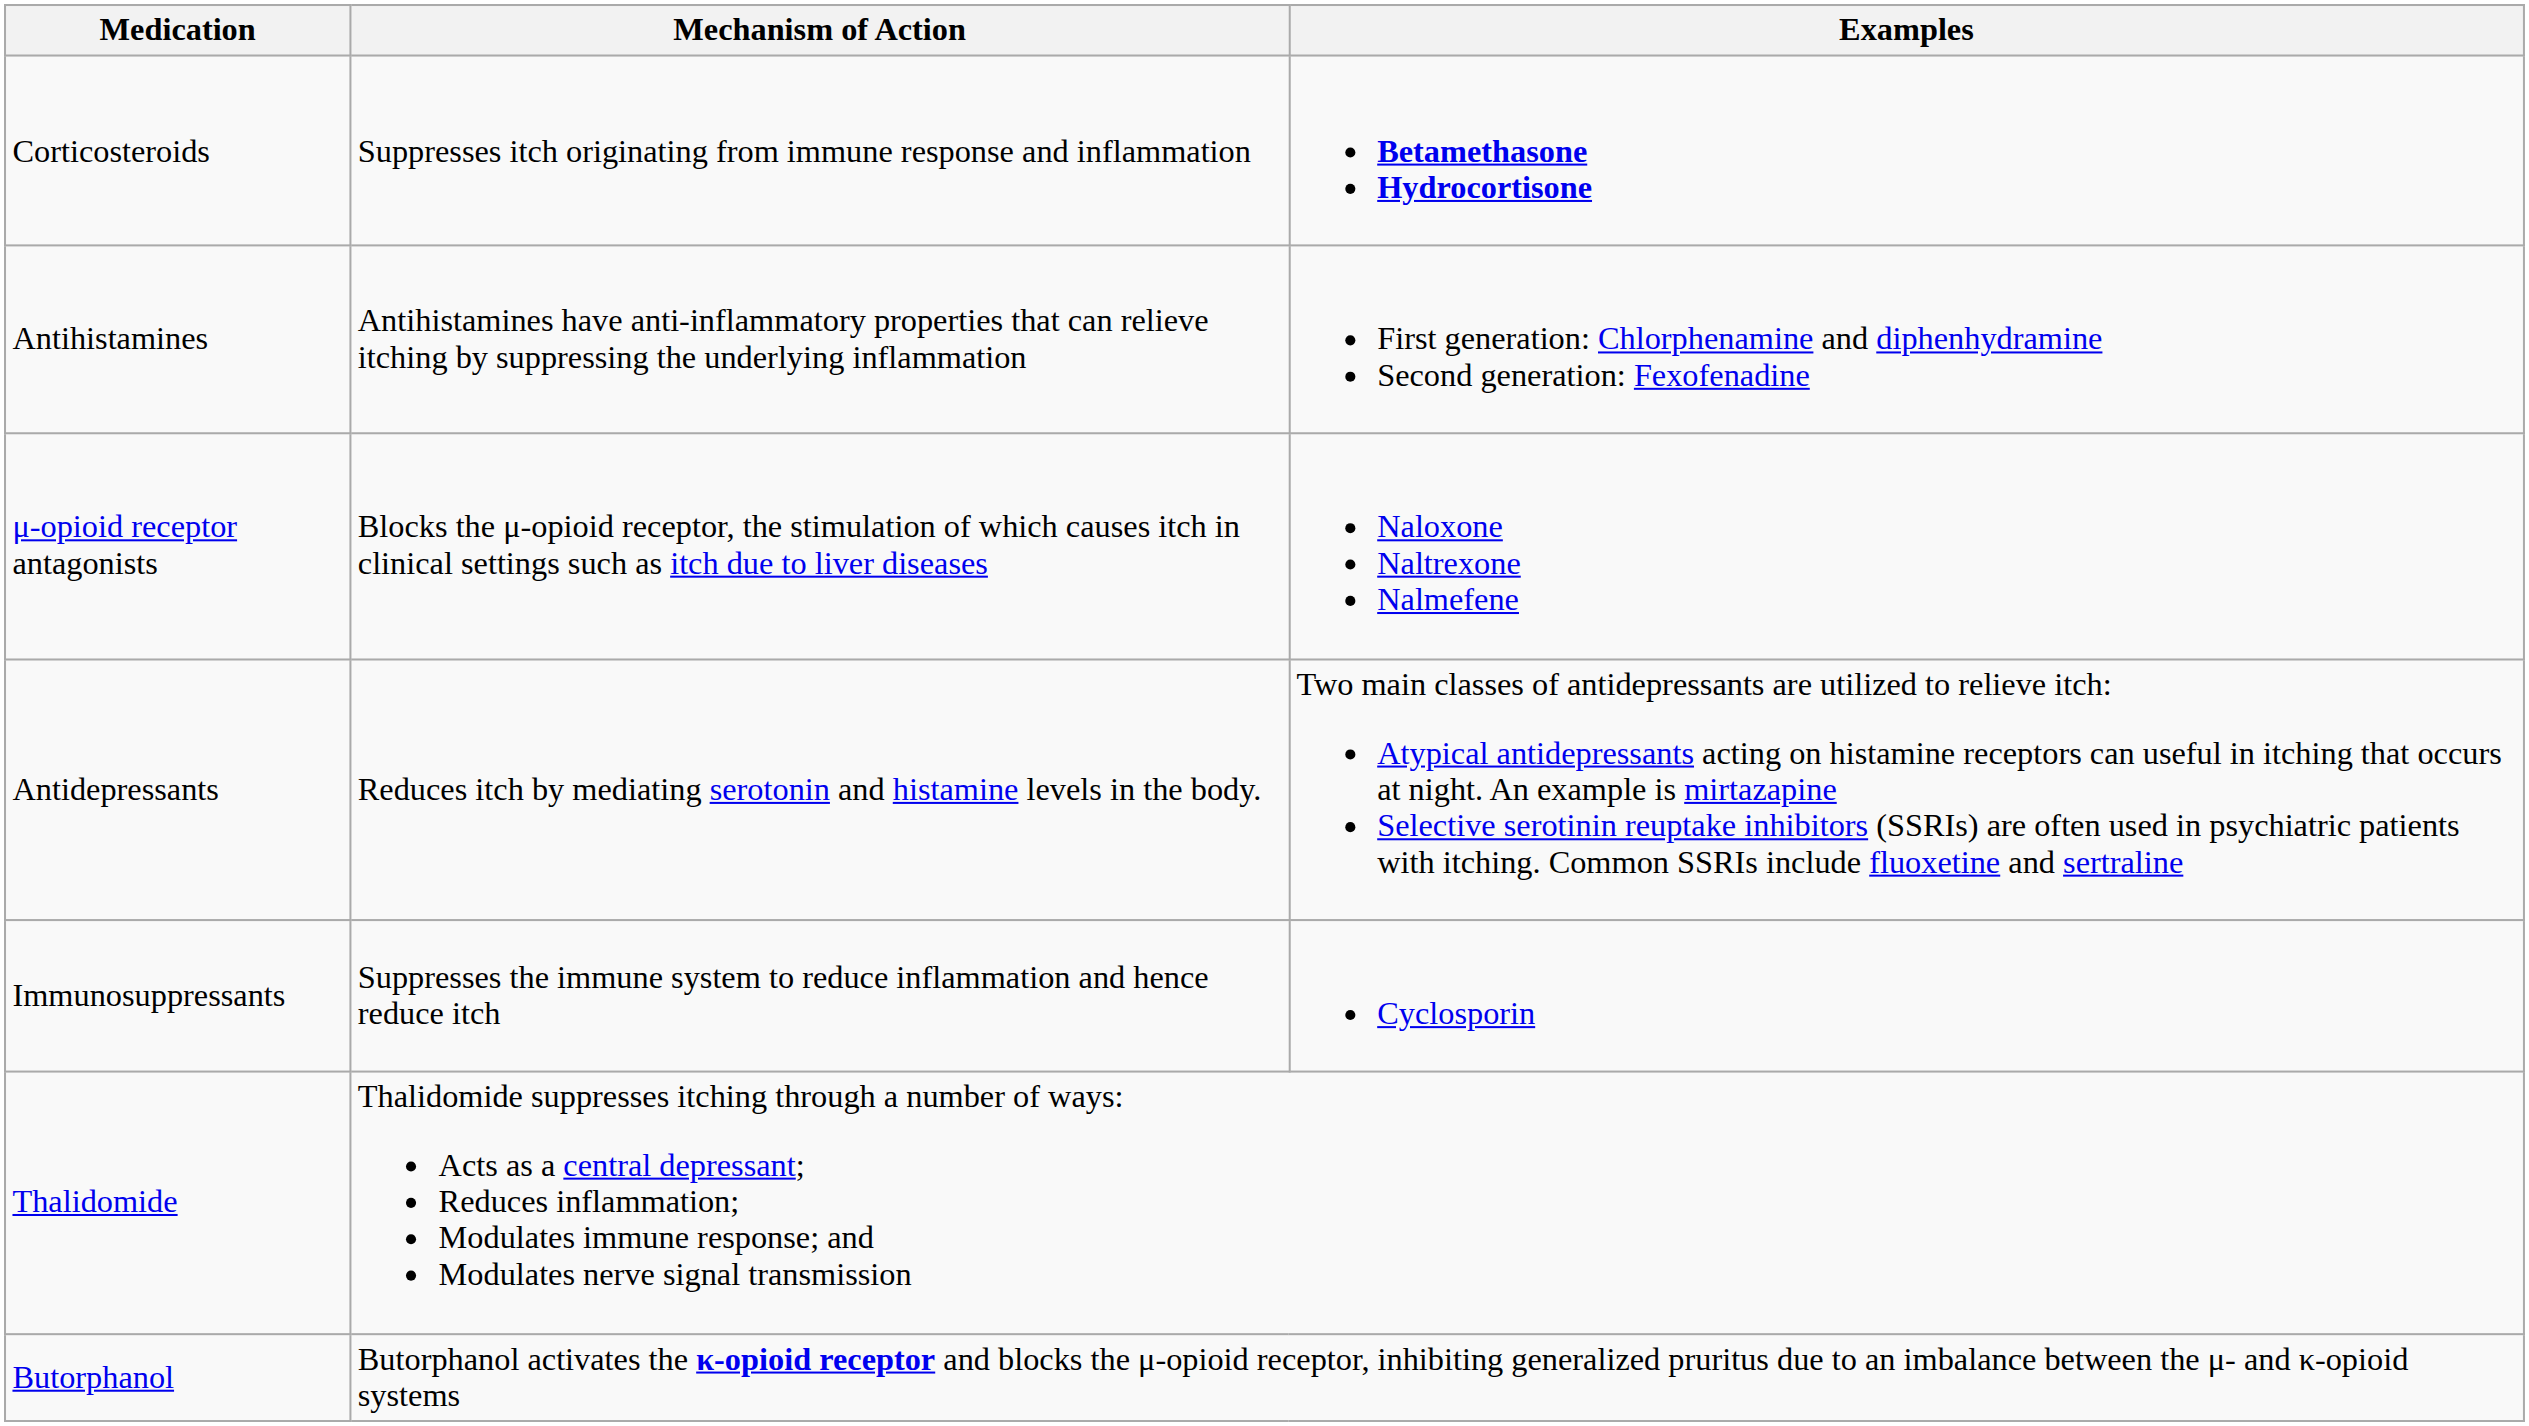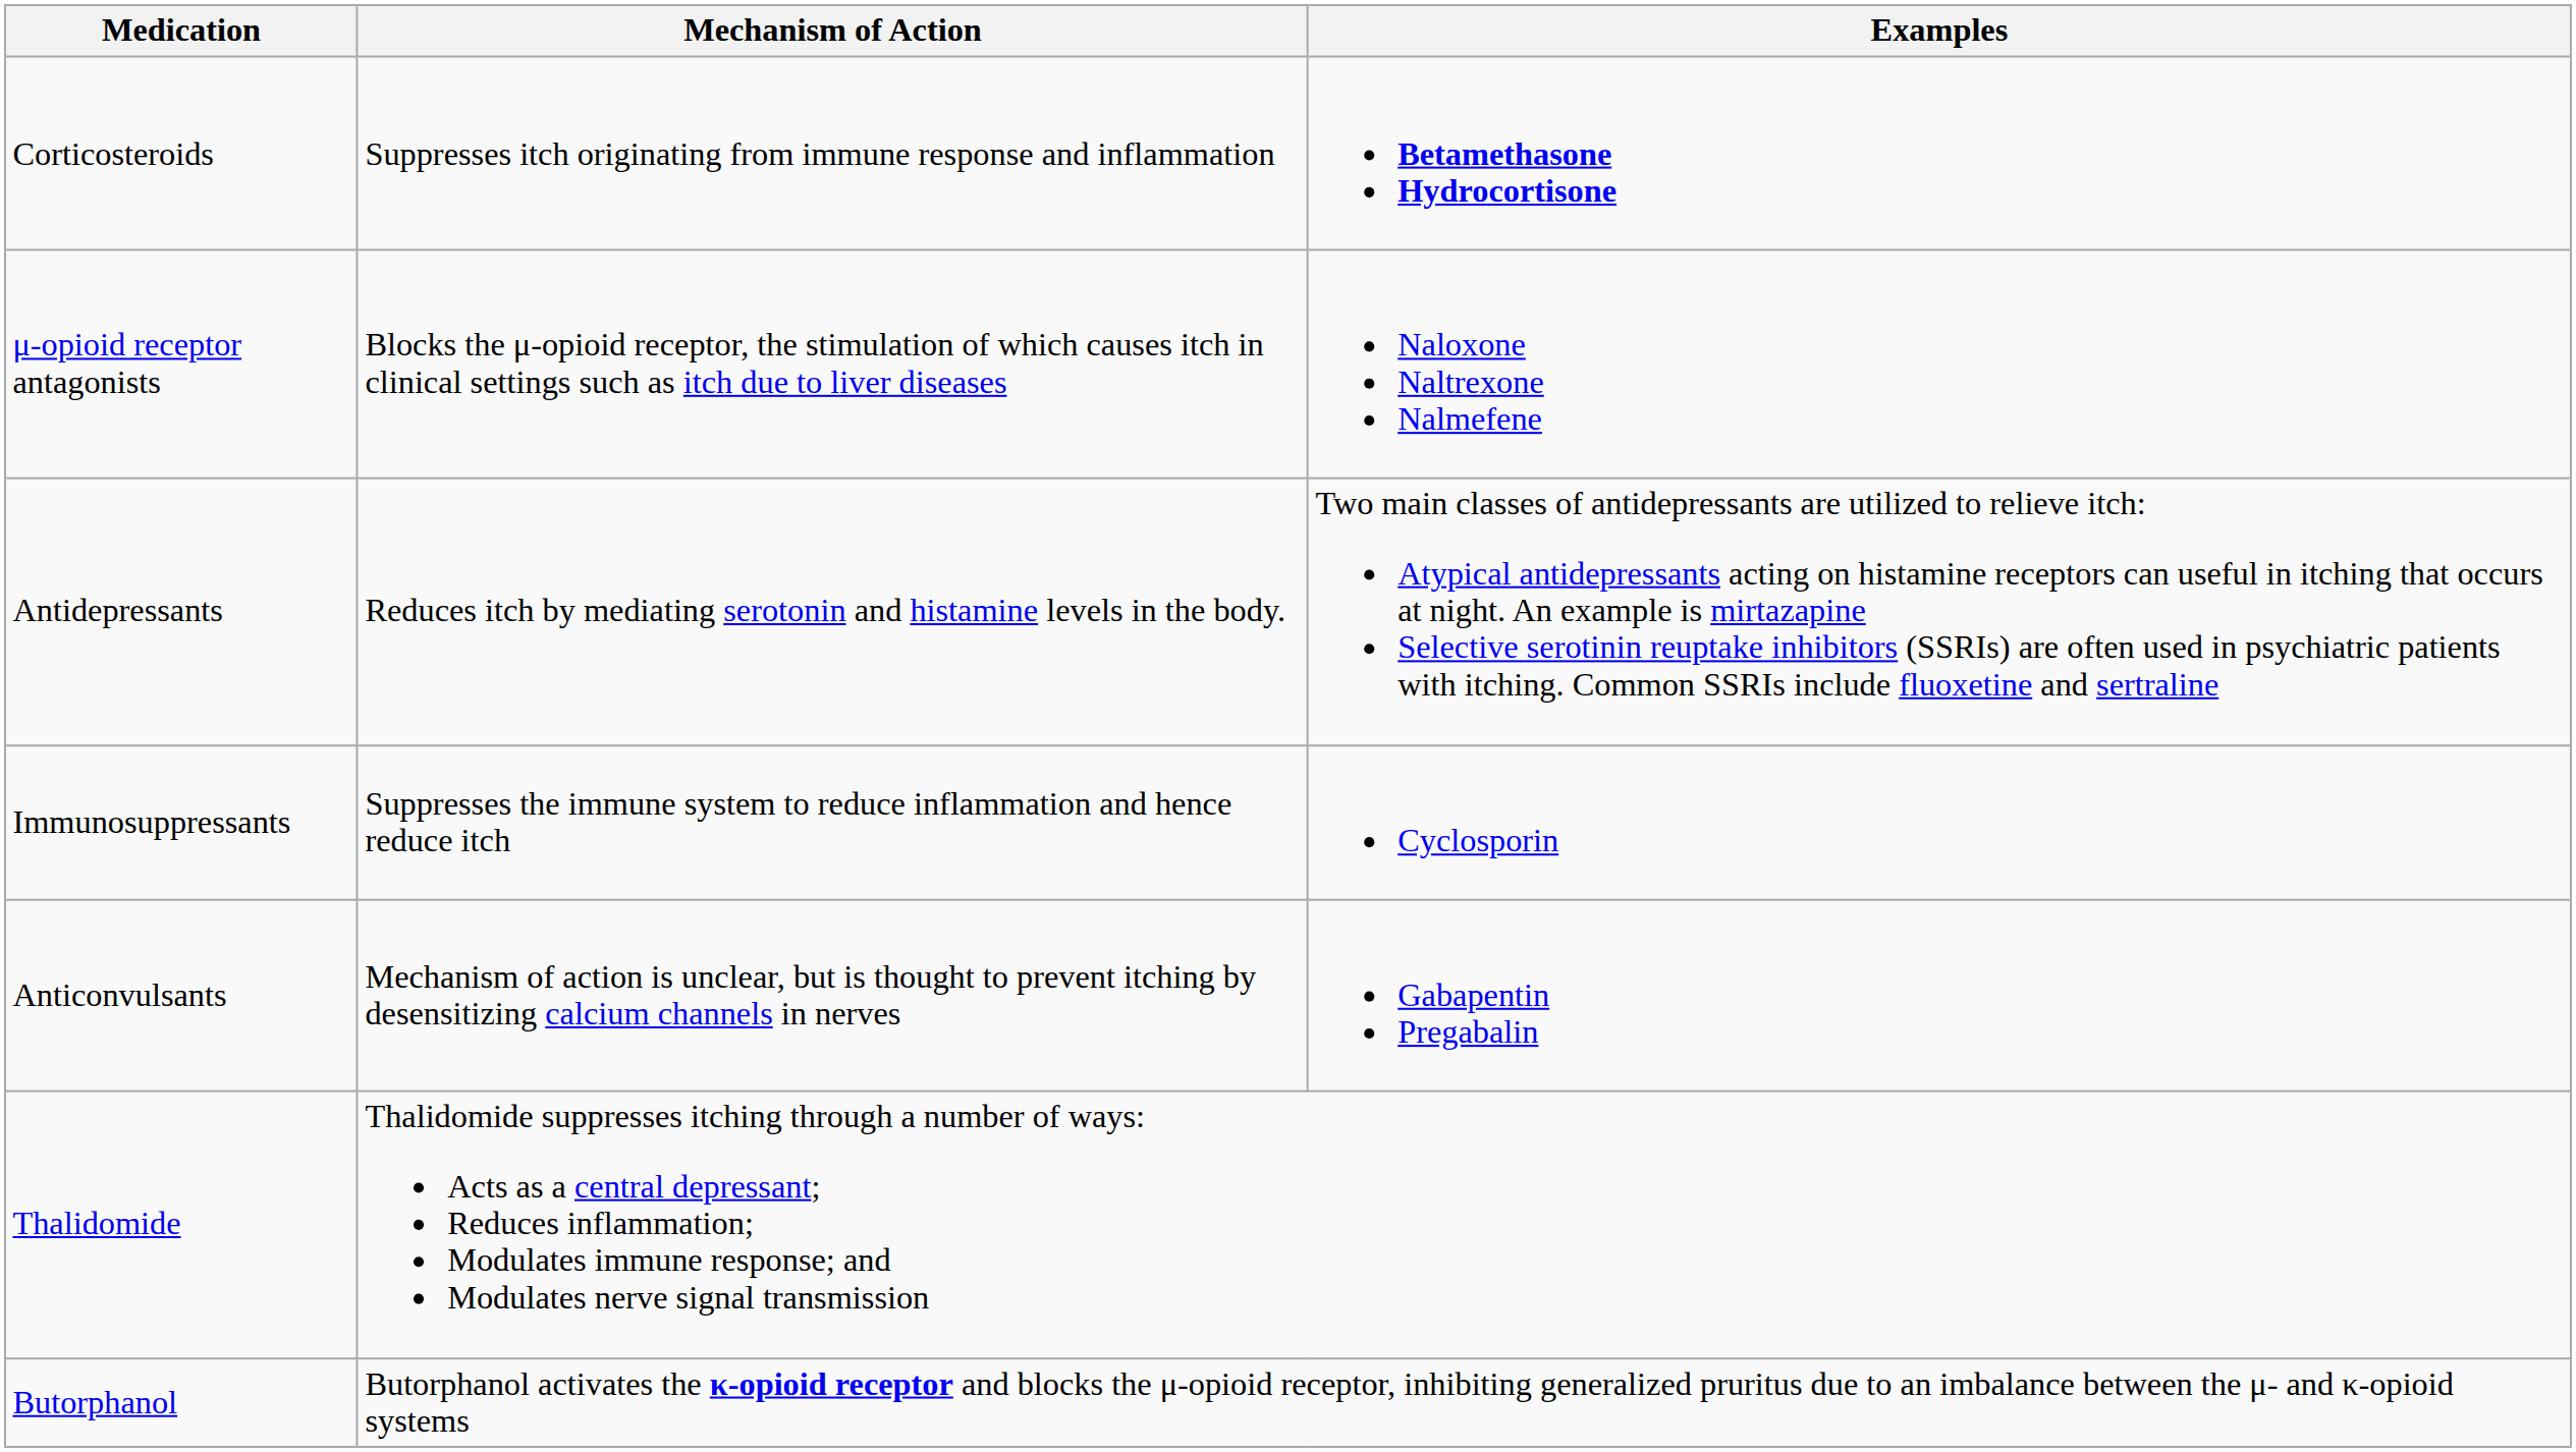- row: Antihistamines | Antihistamines have anti-inflammatory properties that can relieve itching by suppressing the underlying inflammation | First generation: Chlorphenamine and diphenhydramine Second generation: Fexofenadine
+ row: Anticonvulsants | Mechanism of action is unclear, but is thought to prevent itching by desensitizing calcium channels in nerves | Gabapentin Pregabalin
